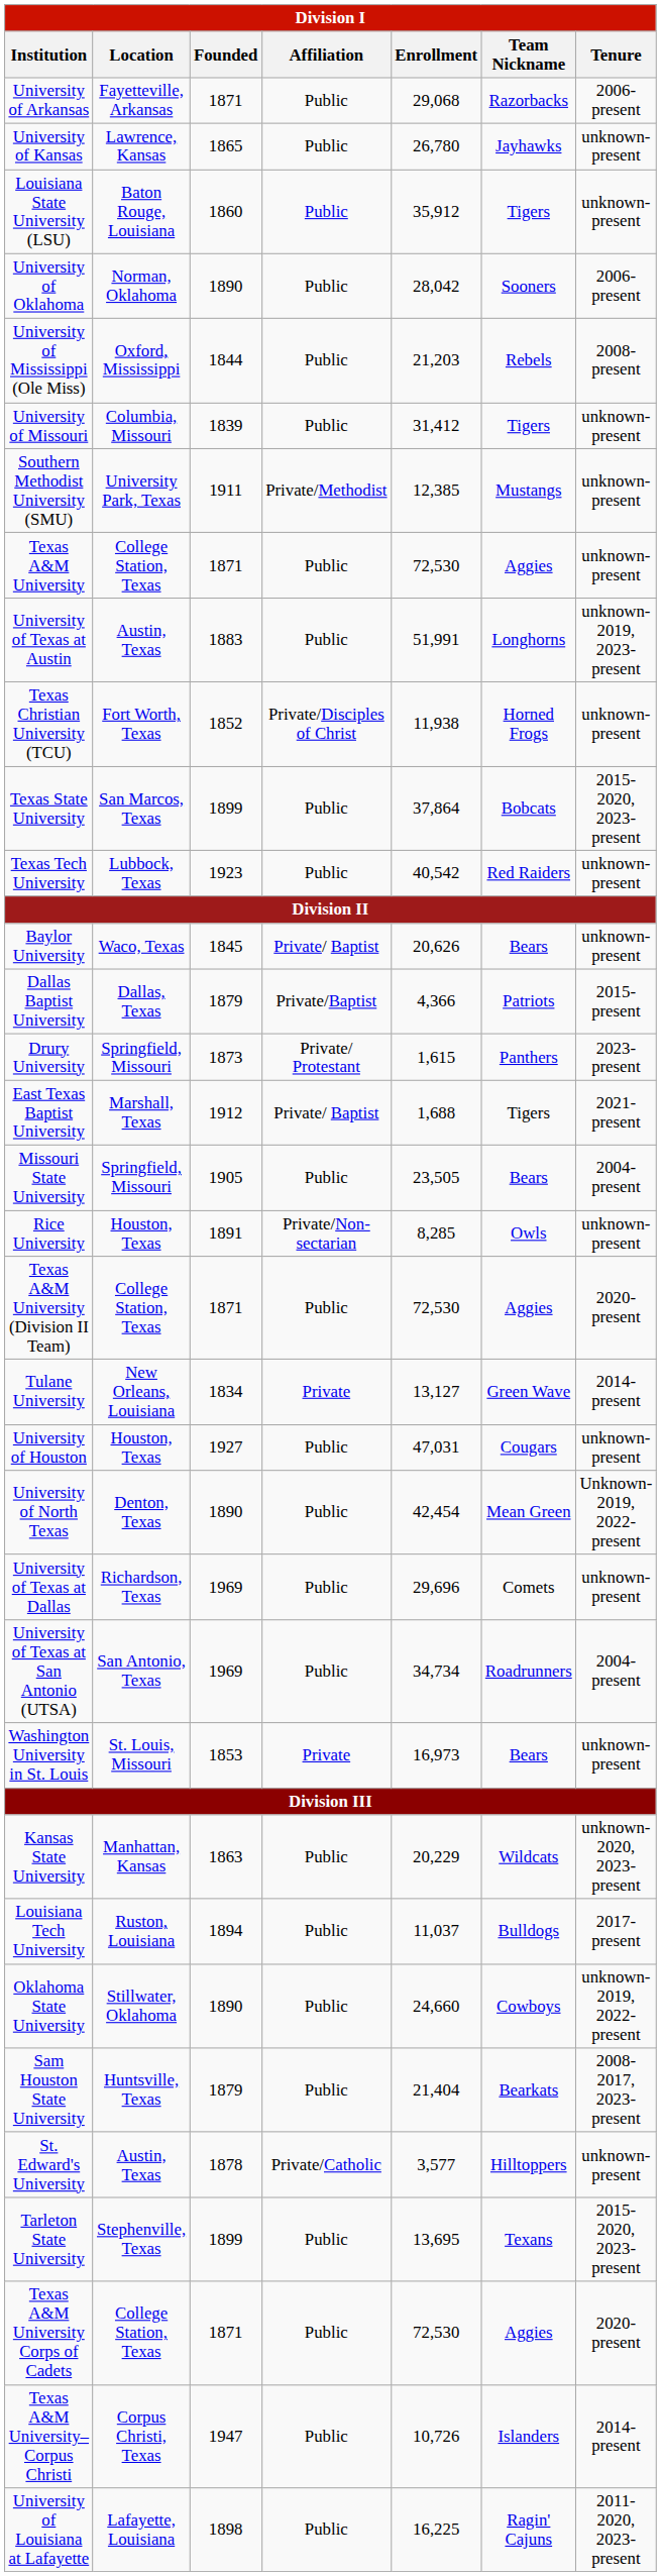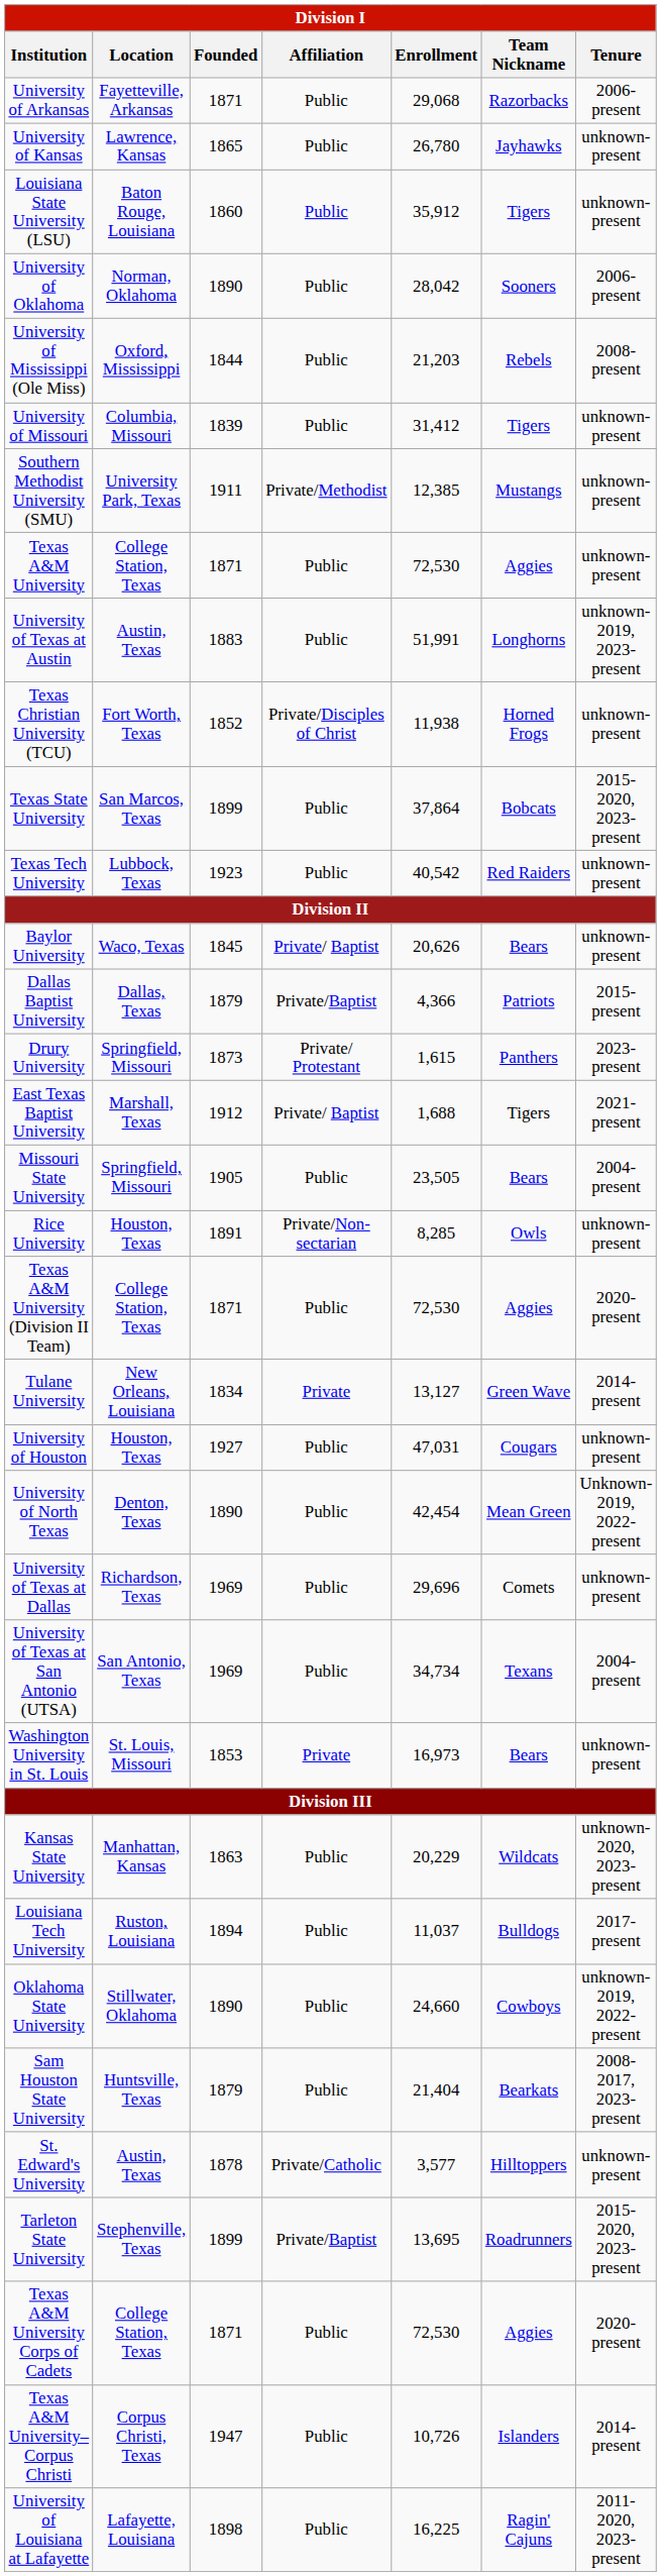University of Texas at San Antonio (UTSA) | Team Nickname: Roadrunners -> Texans
Tarleton State University | Affiliation: Public -> Private/Baptist
Tarleton State University | Team Nickname: Texans -> Roadrunners
